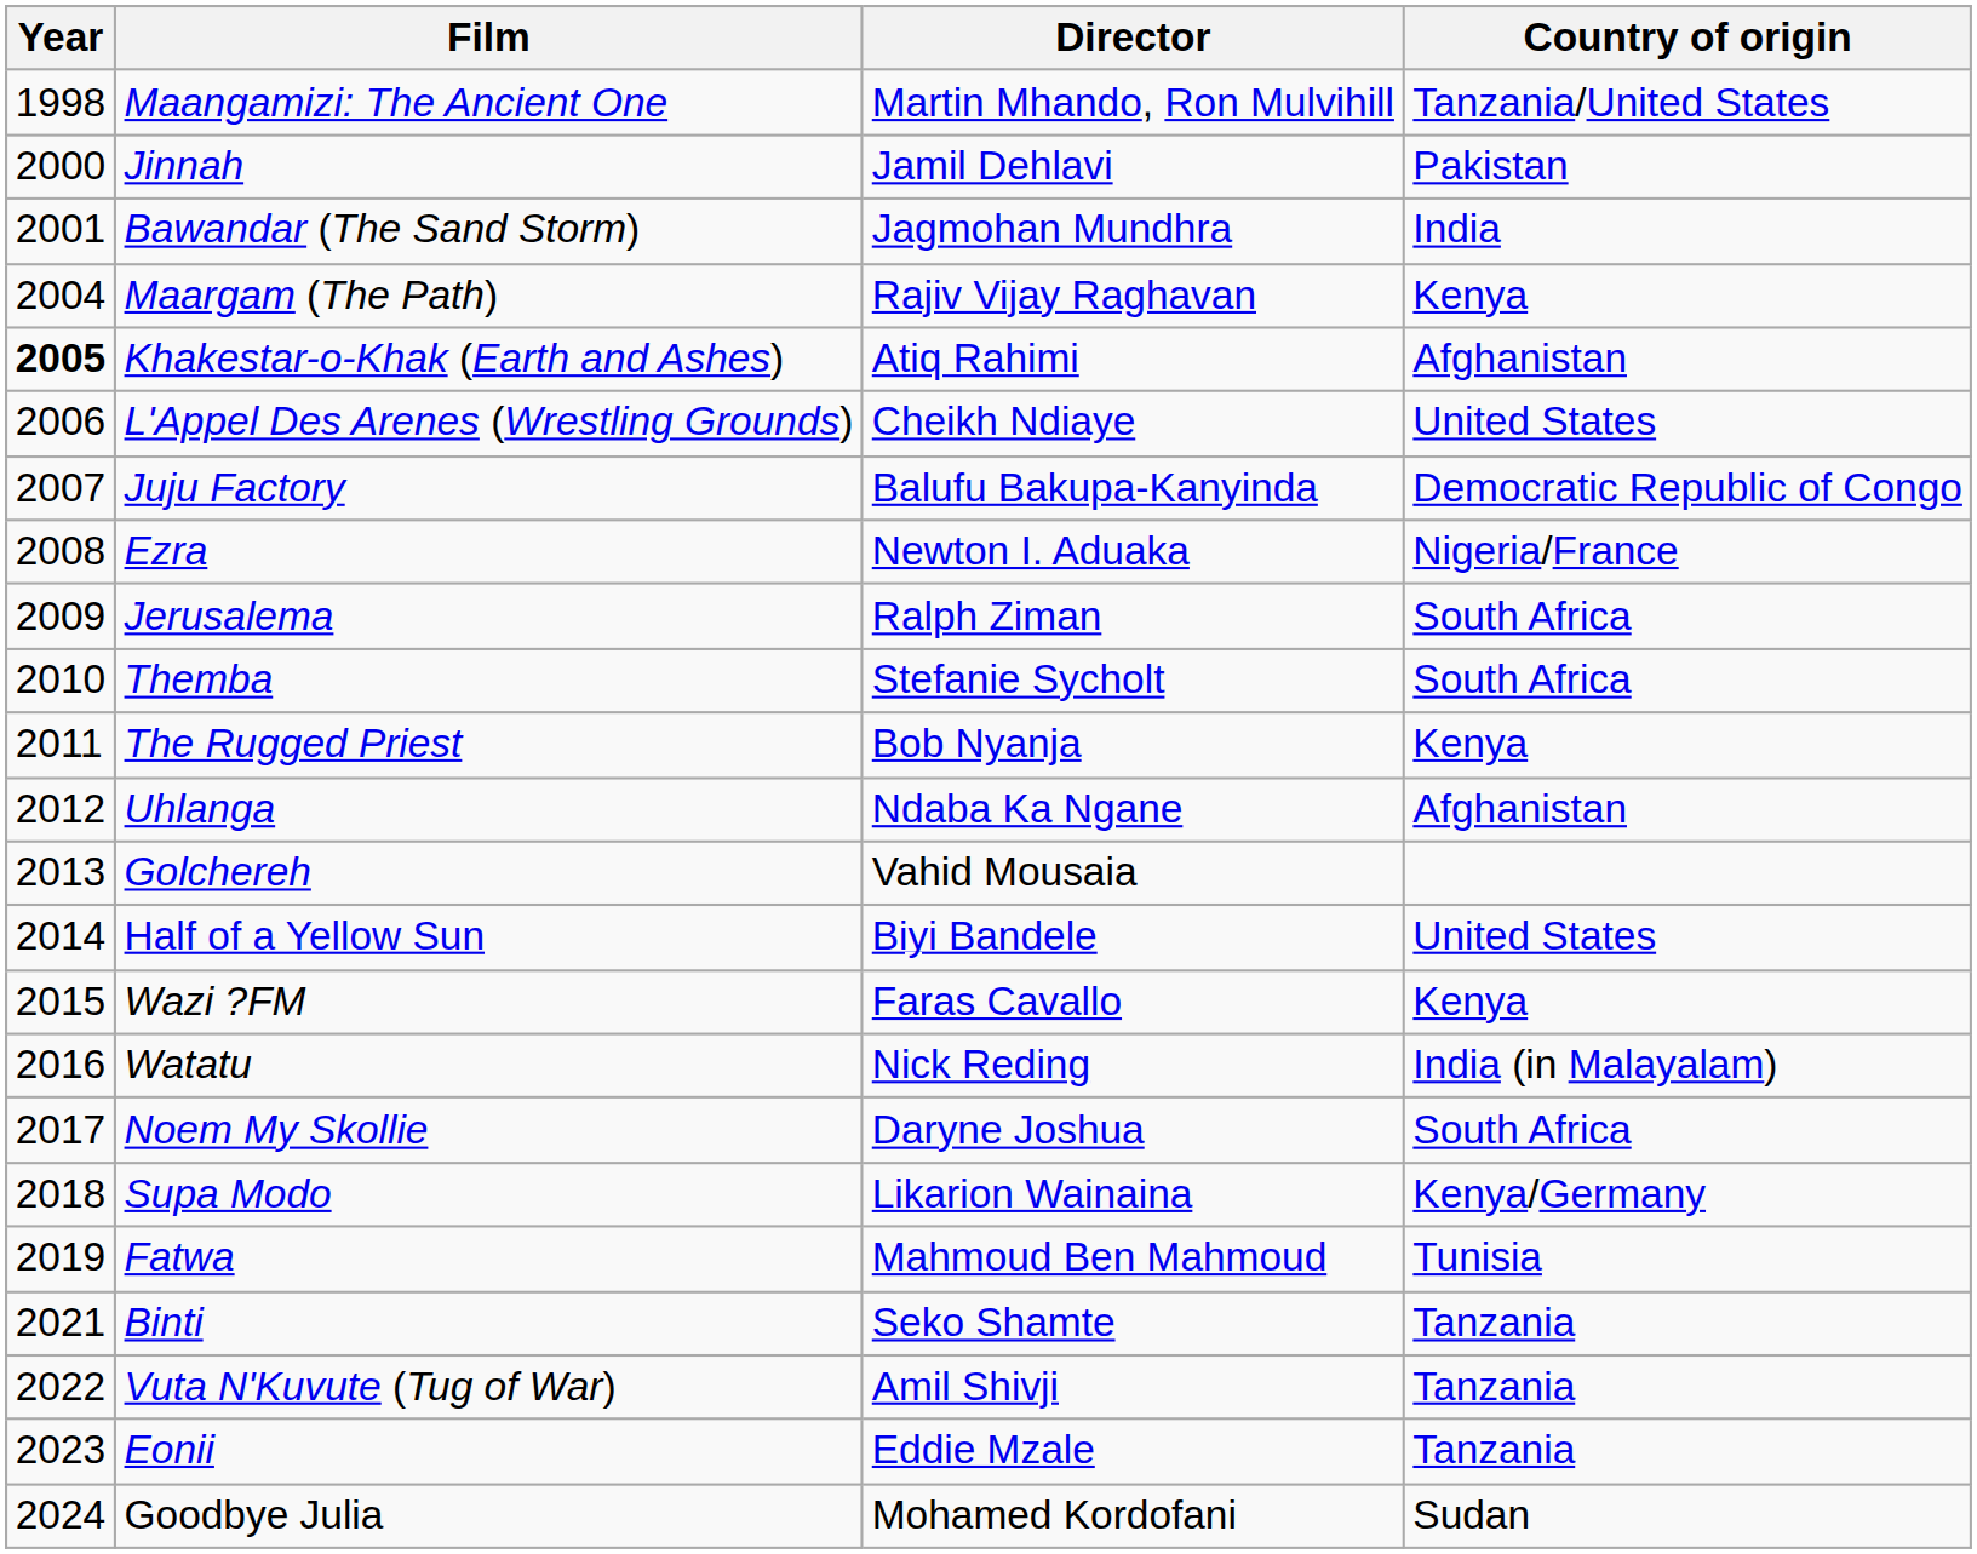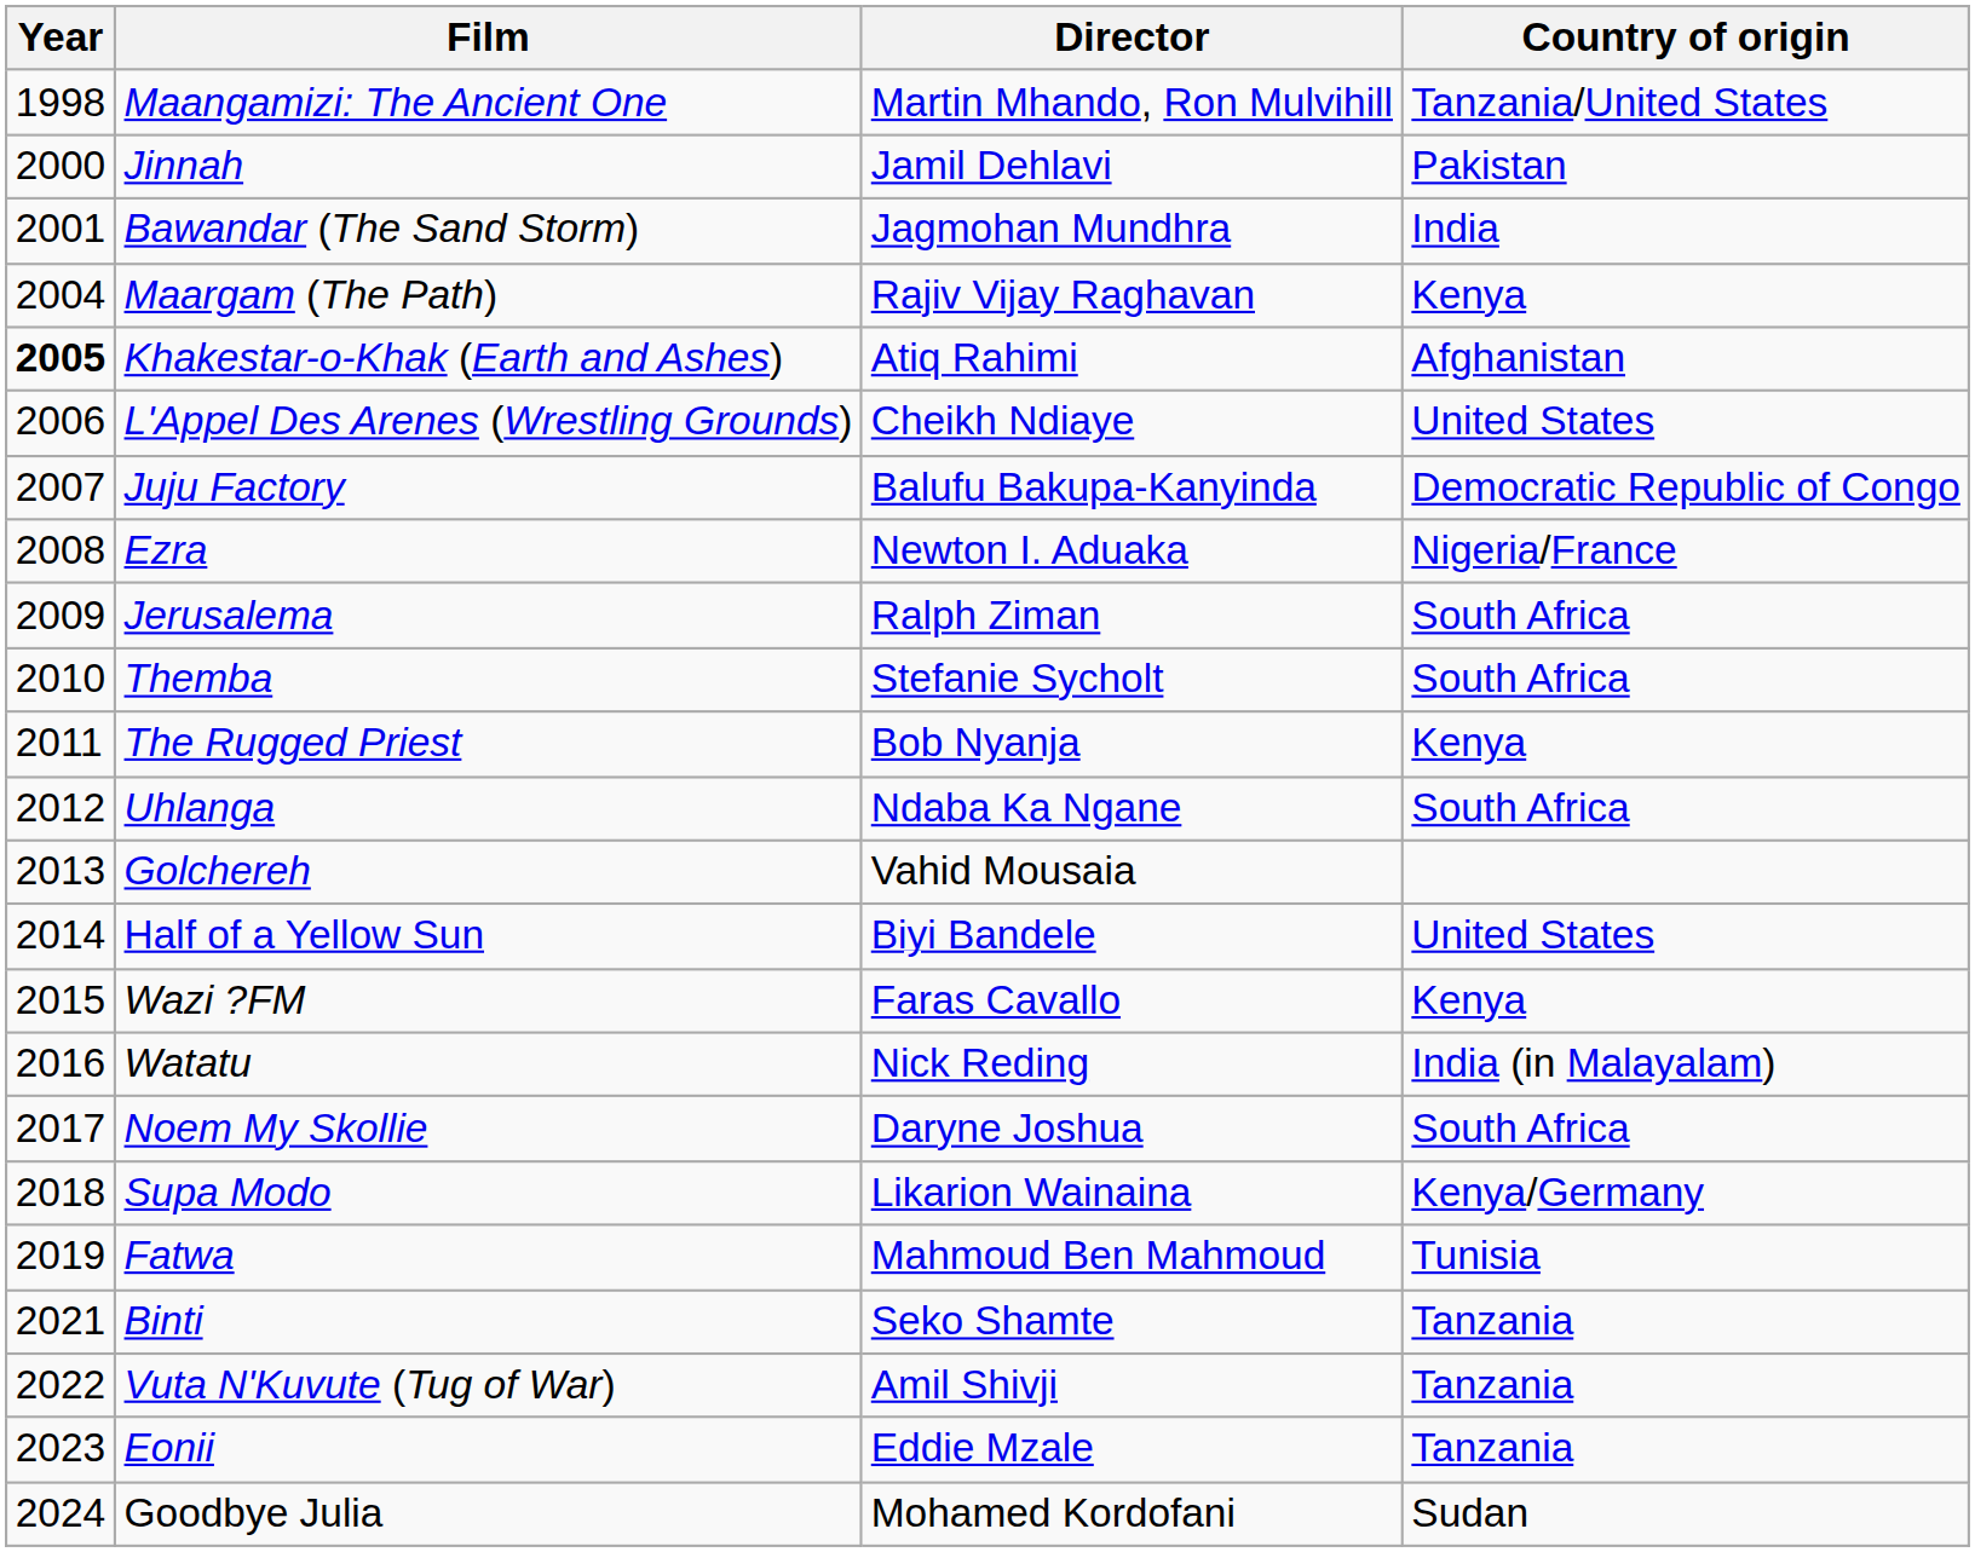Uhlanga | Country of origin: Afghanistan -> South Africa
